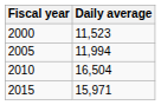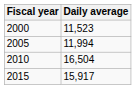2015 | Daily average: 15,971 -> 15,917
